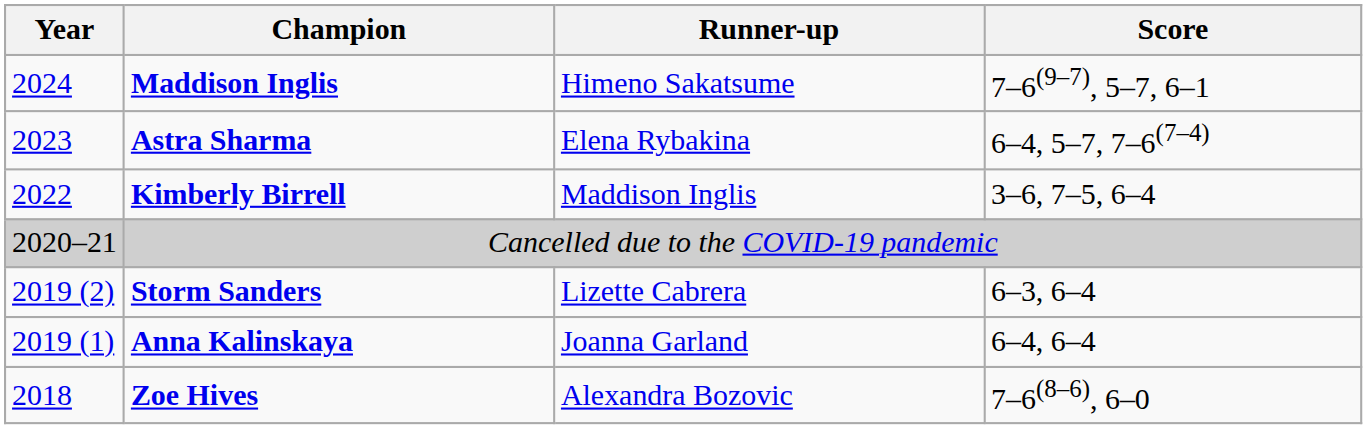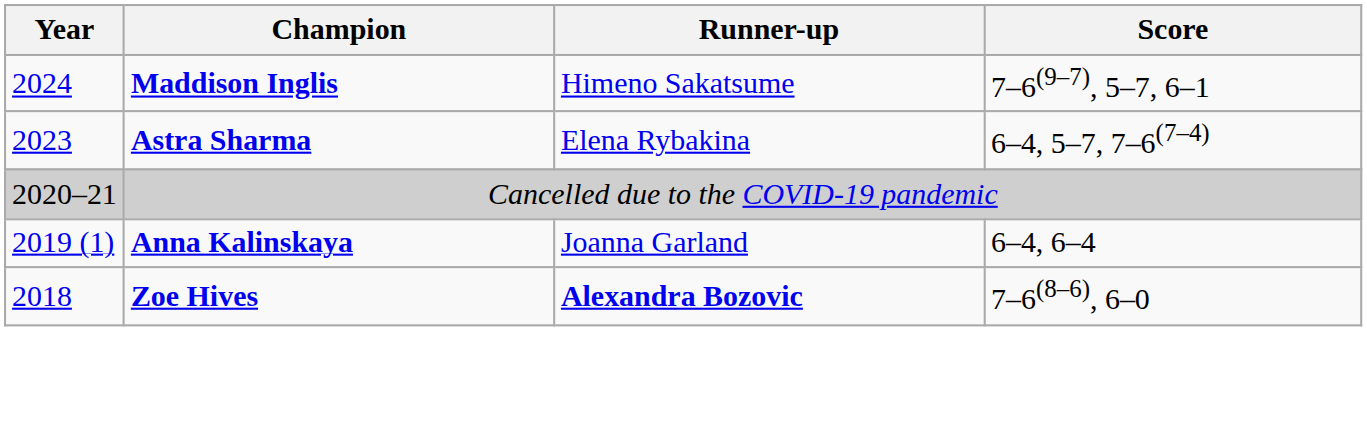- row: 2022 | Kimberly Birrell | Maddison Inglis | 3–6, 7–5, 6–4
- row: 2019 (2) | Storm Sanders | Lizette Cabrera | 6–3, 6–4
Zoe Hives | Runner-up: normal -> bold
